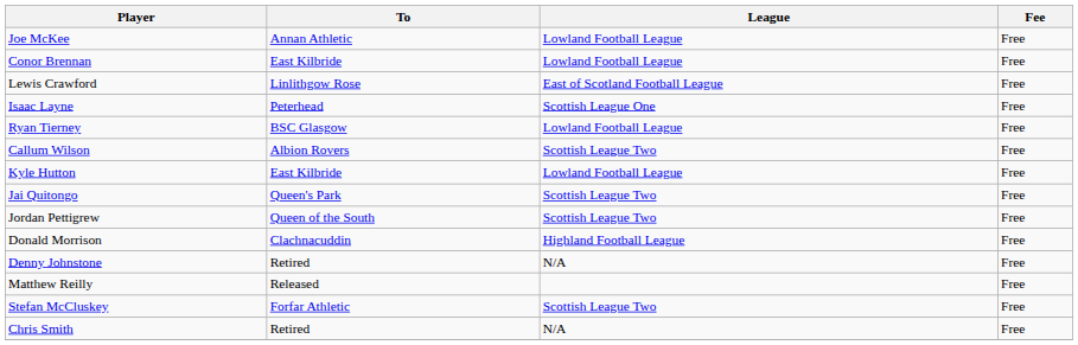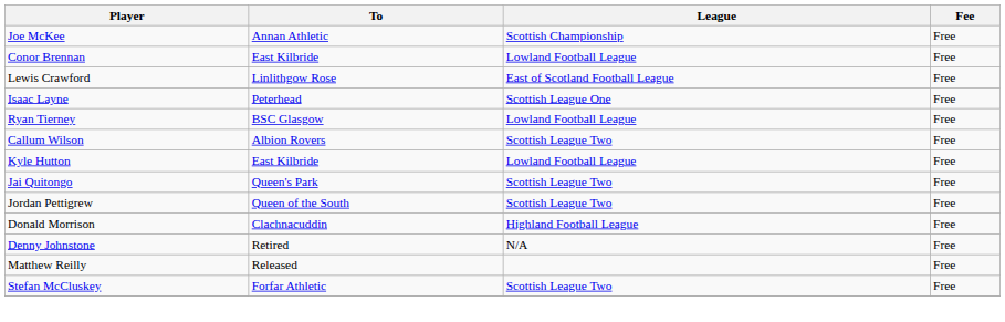Joe McKee | League: Lowland Football League -> Scottish Championship
- row: Chris Smith | Retired | N/A | Free
